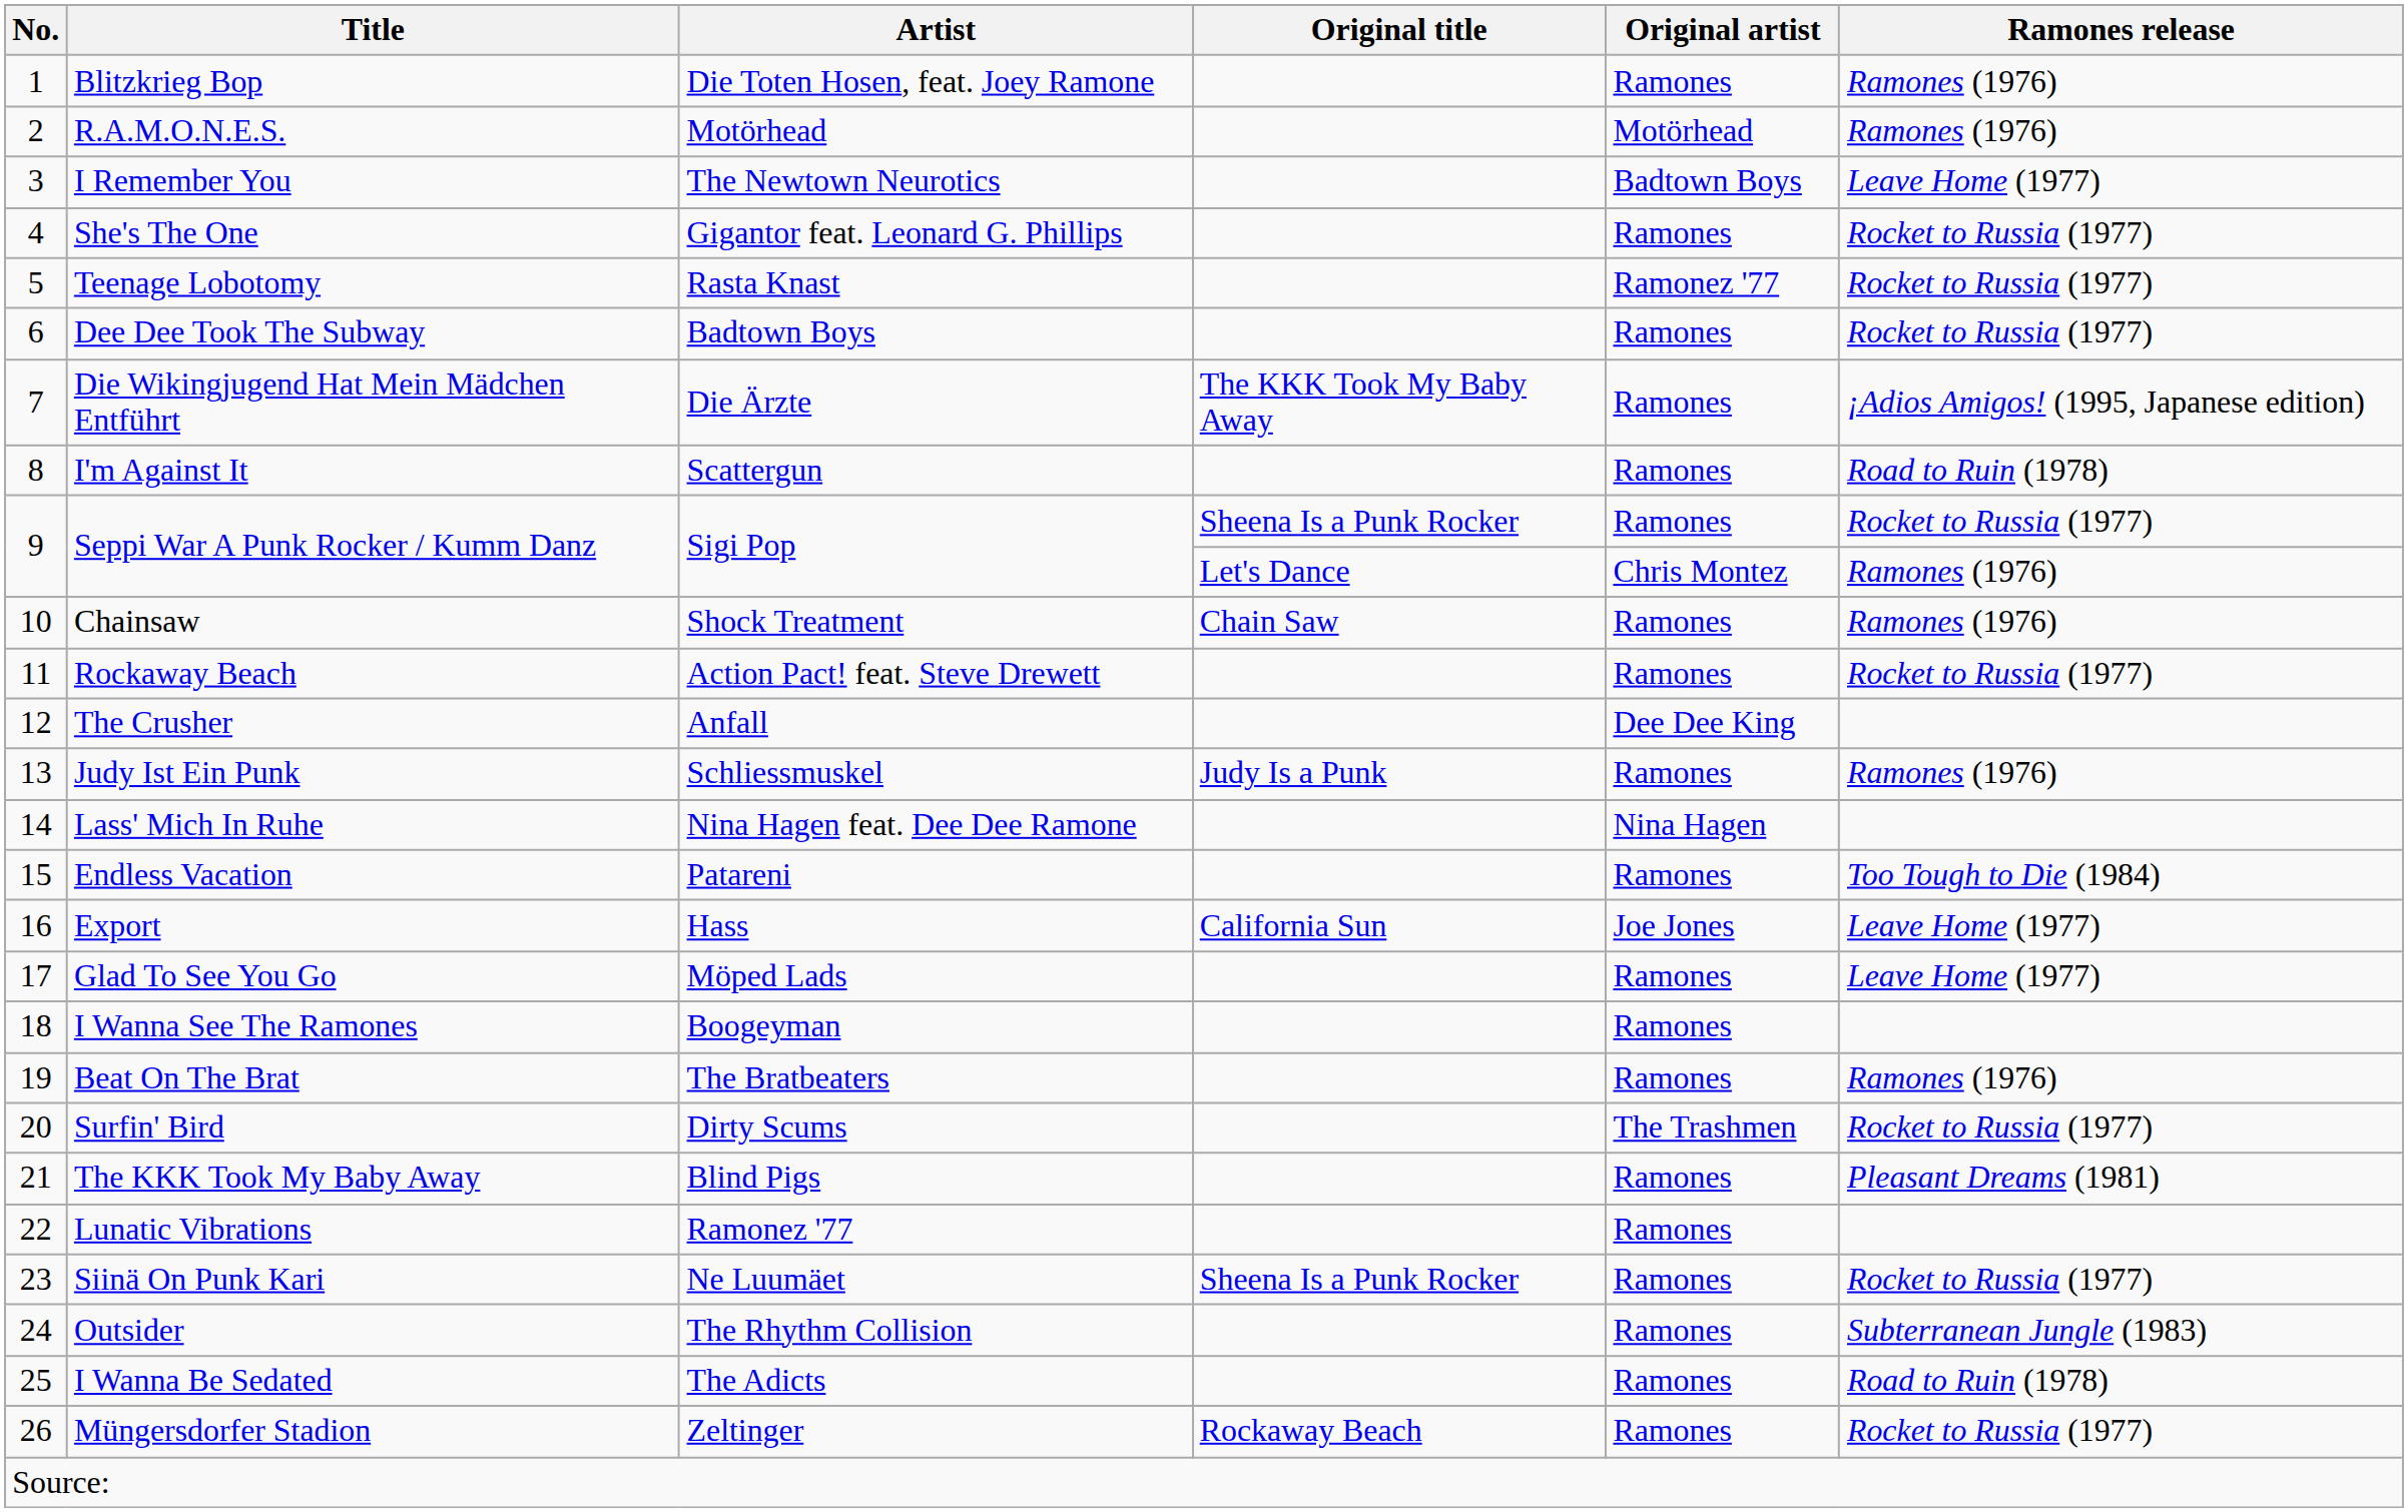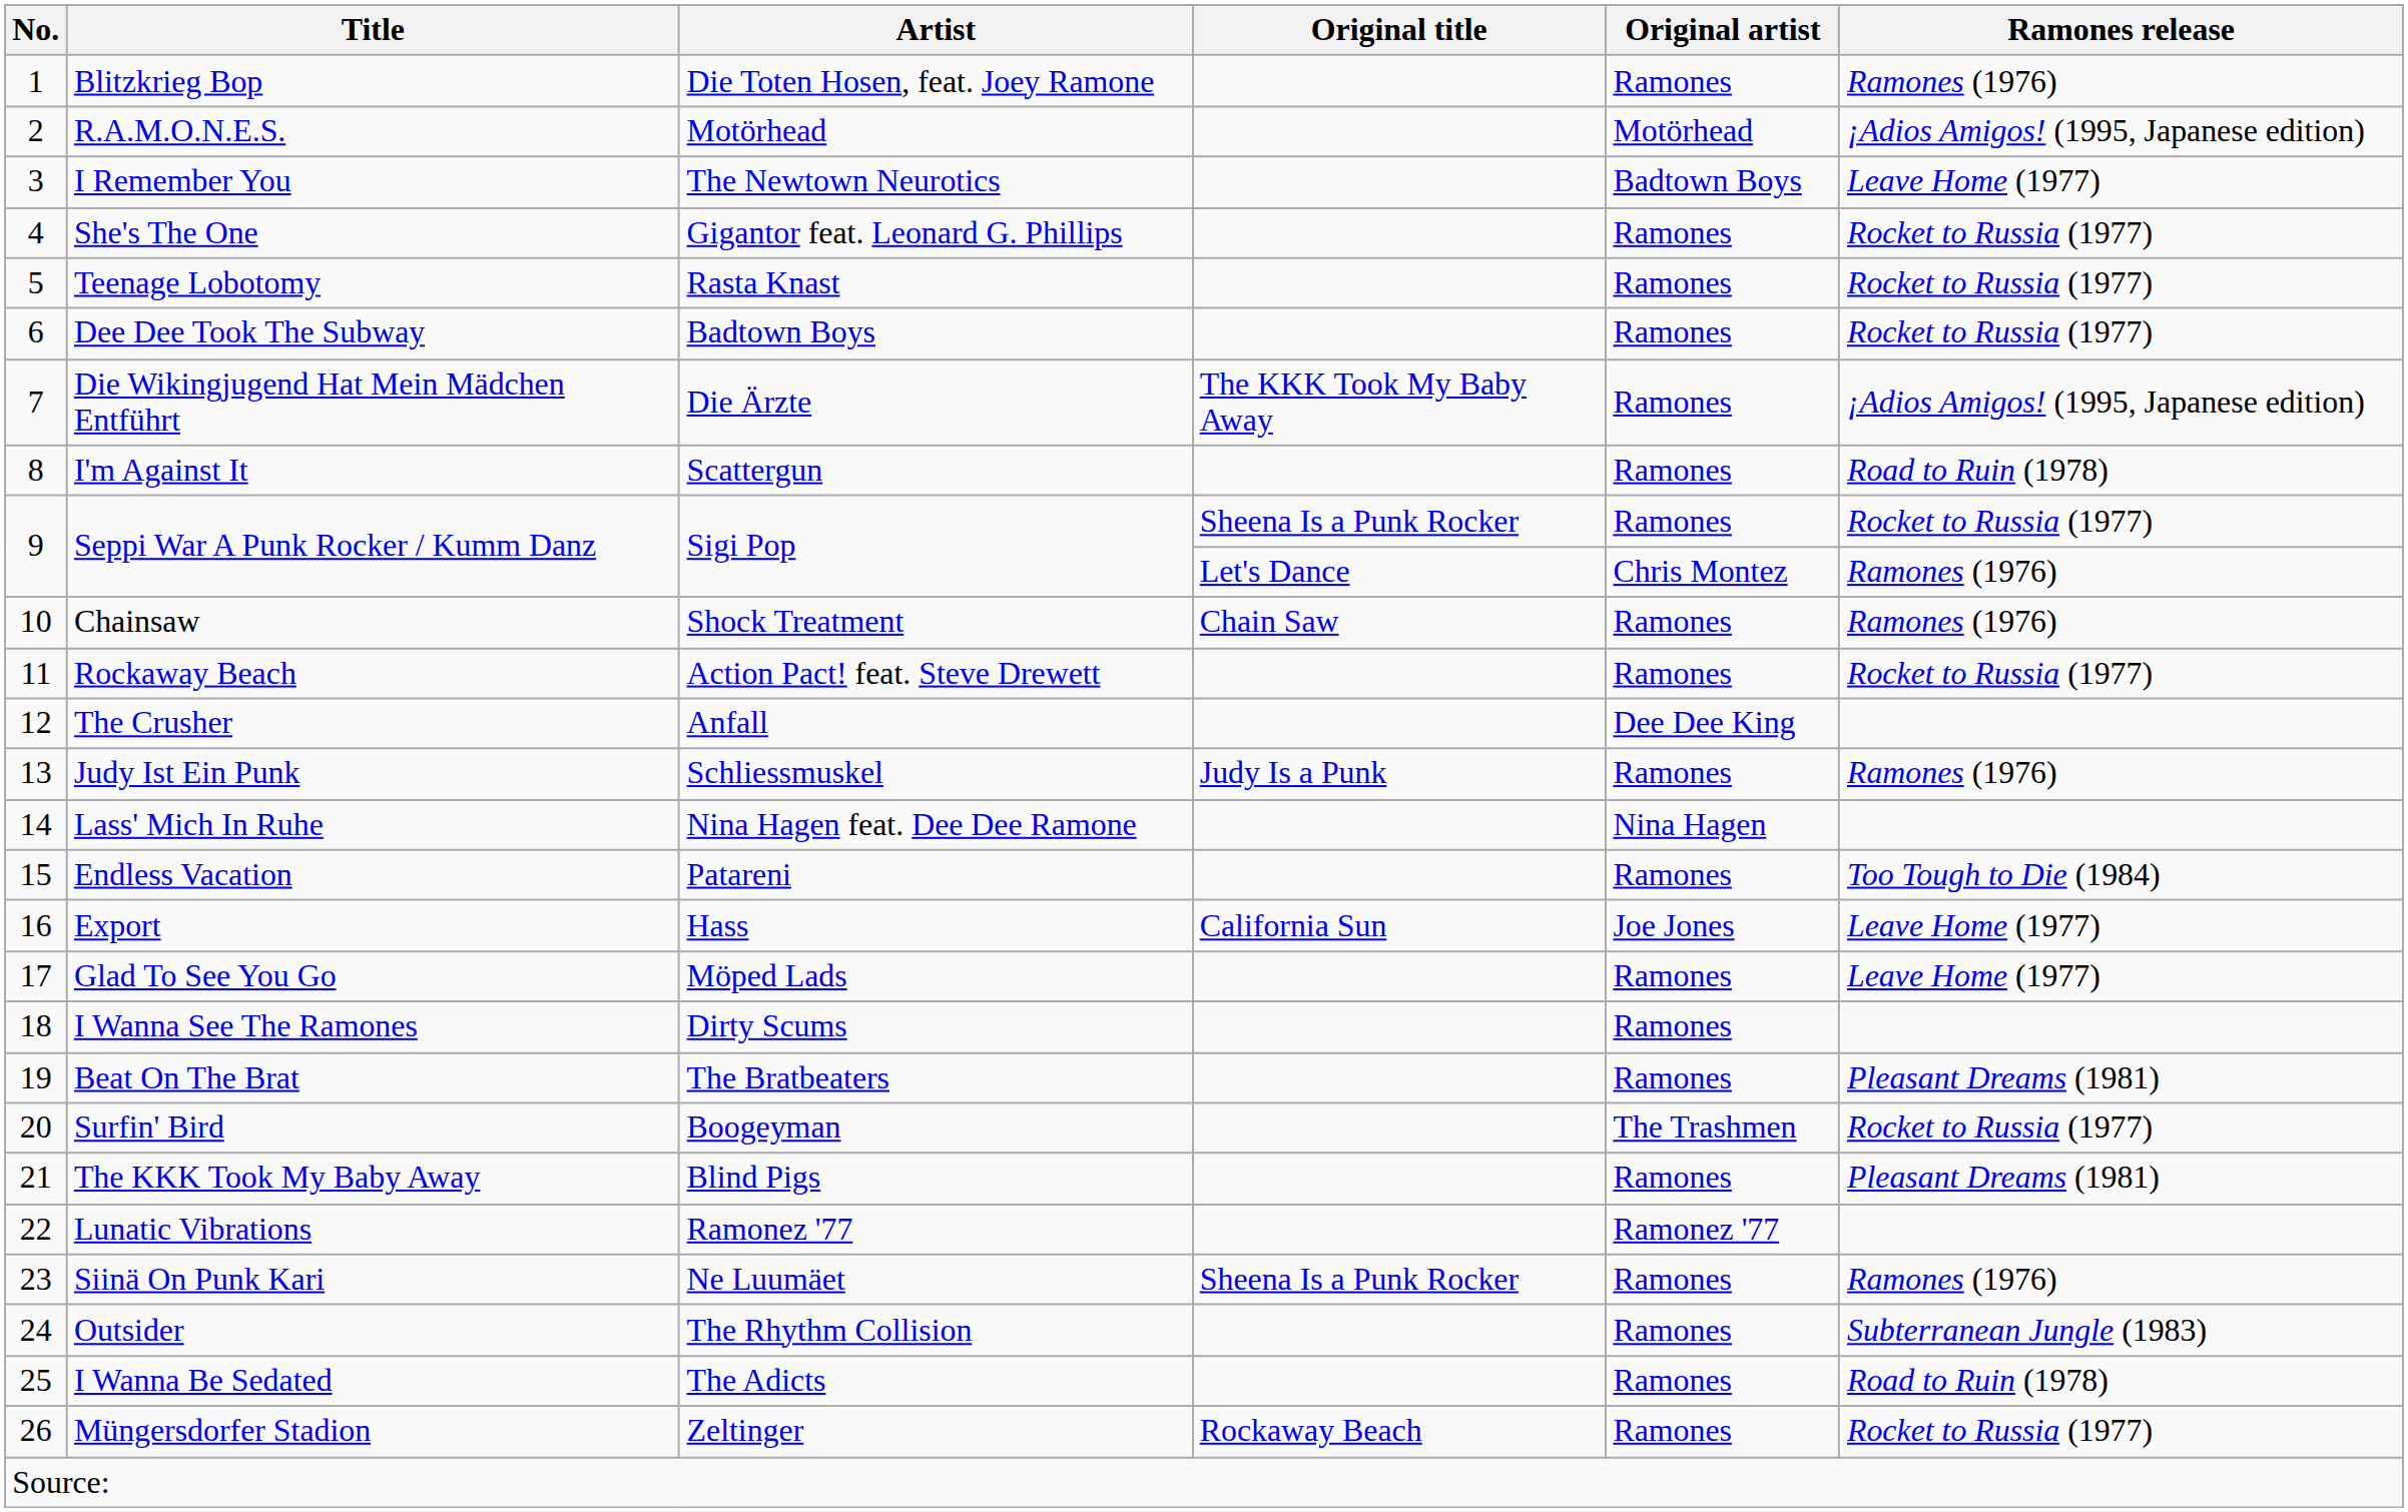R.A.M.O.N.E.S. | Ramones release: Ramones (1976) -> ¡Adios Amigos! (1995, Japanese edition)
Teenage Lobotomy | Original artist: Ramonez '77 -> Ramones
I Wanna See The Ramones | Artist: Boogeyman -> Dirty Scums
Beat On The Brat | Ramones release: Ramones (1976) -> Pleasant Dreams (1981)
Surfin' Bird | Artist: Dirty Scums -> Boogeyman
Lunatic Vibrations | Original artist: Ramones -> Ramonez '77
Siinä On Punk Kari | Ramones release: Rocket to Russia (1977) -> Ramones (1976)
